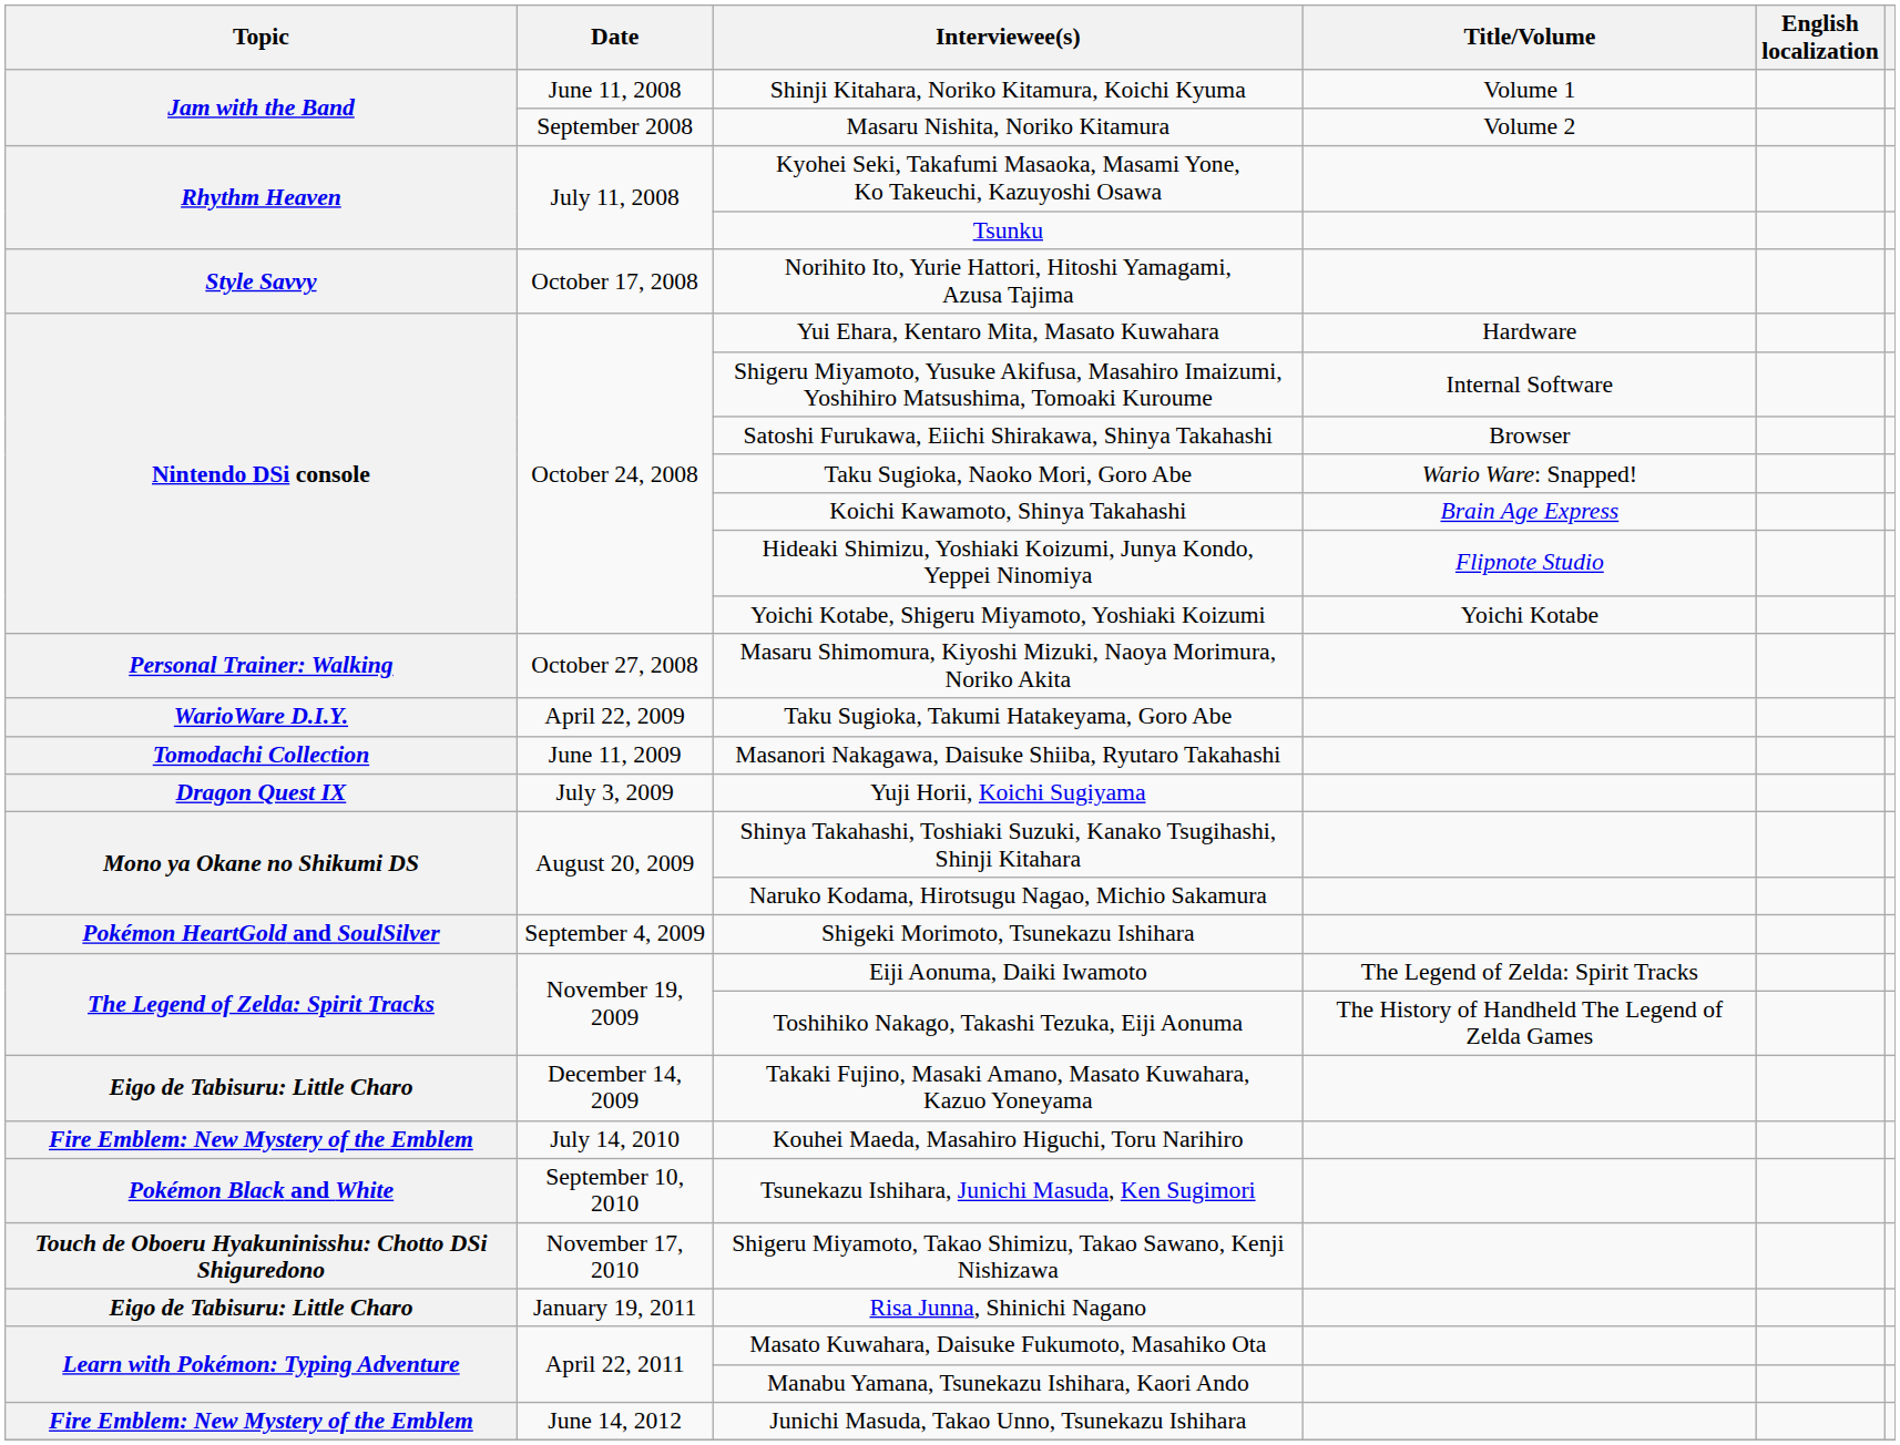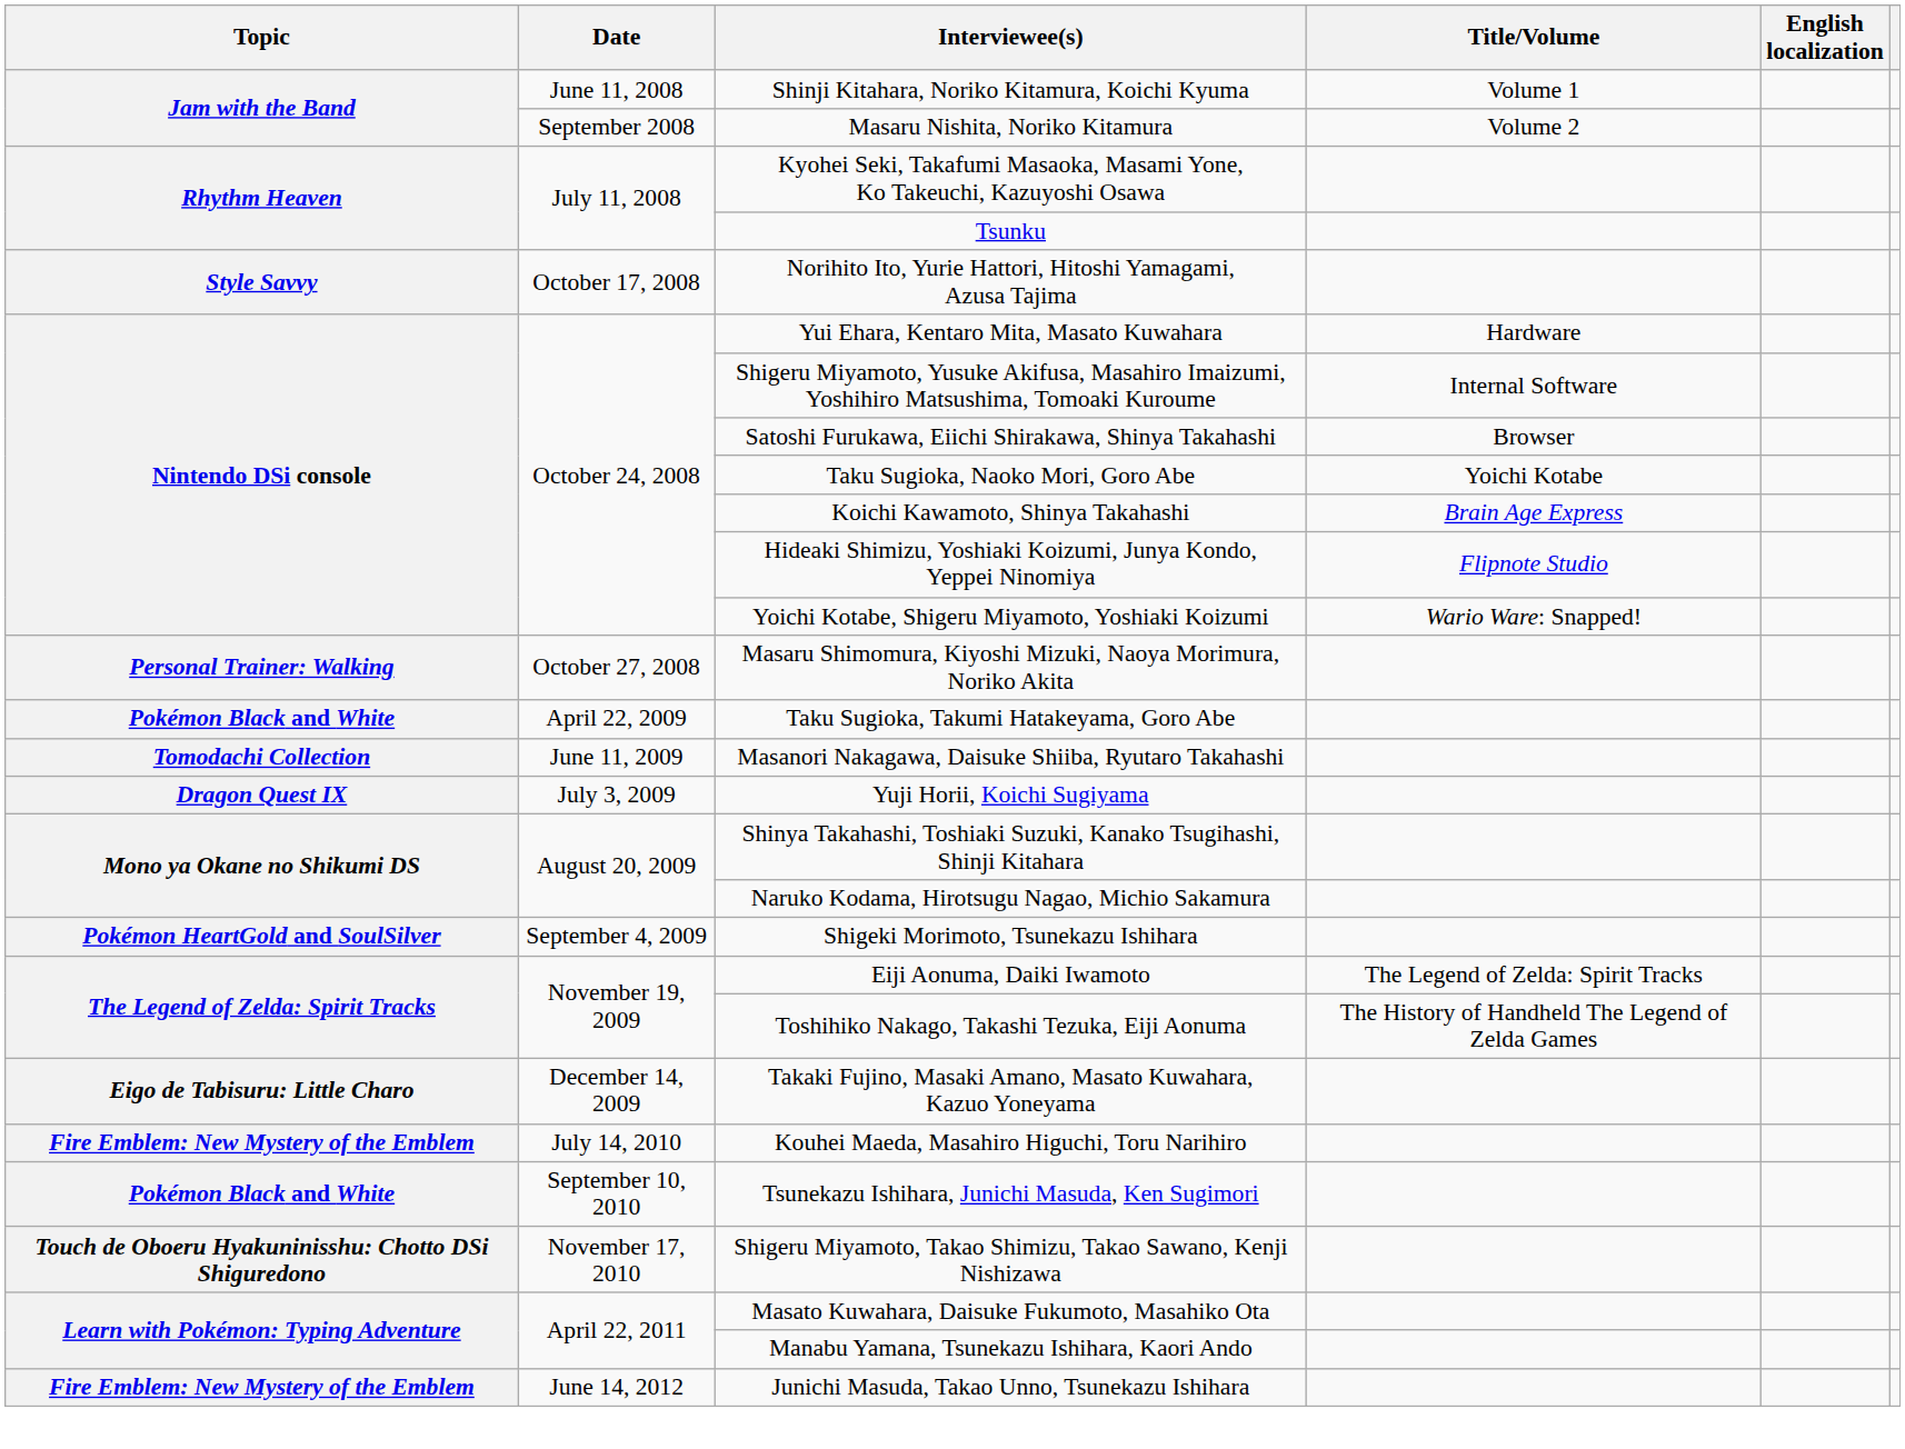Taku Sugioka, Naoko Mori, Goro Abe | Title/Volume: Wario Ware: Snapped! -> Yoichi Kotabe
Yoichi Kotabe, Shigeru Miyamoto, Yoshiaki Koizumi | Title/Volume: Yoichi Kotabe -> Wario Ware: Snapped!
Taku Sugioka, Takumi Hatakeyama, Goro Abe | Topic: WarioWare D.I.Y. -> Pokémon Black and White
- row: Eigo de Tabisuru: Little Charo | January 19, 2011 | Risa Junna, Shinichi Nagano
